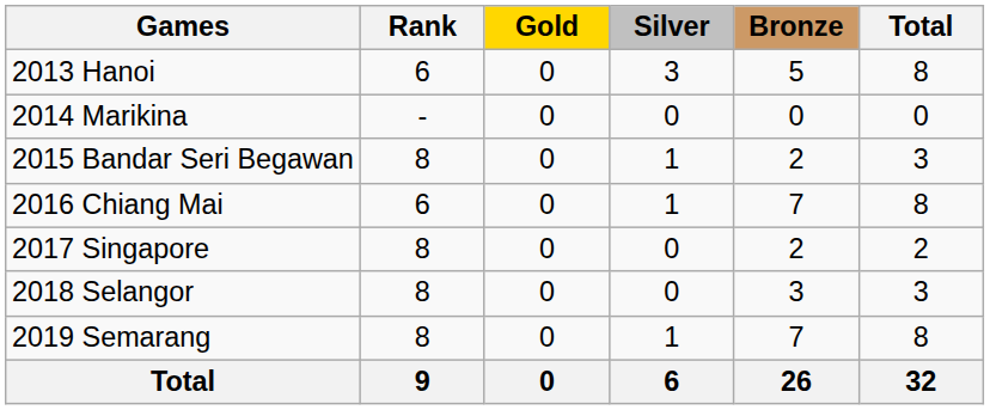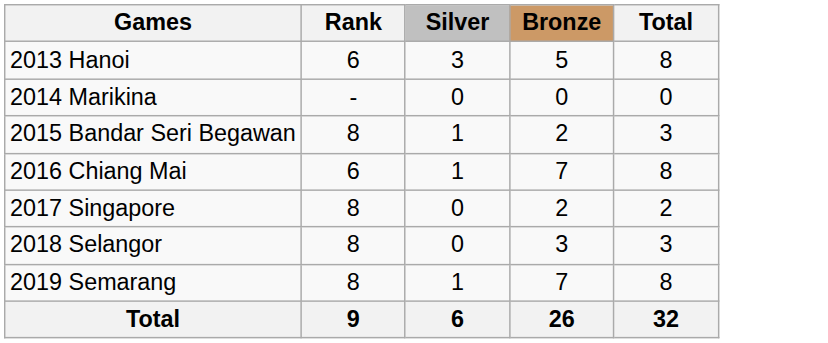- column: Gold | 0 | 0 | 0 | 0 | 0 | 0 | 0 | 0
